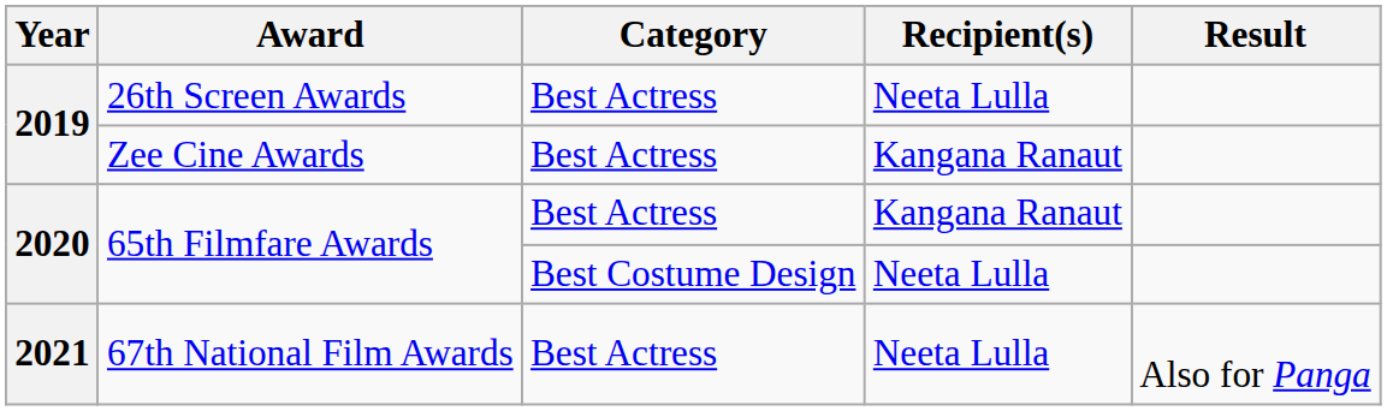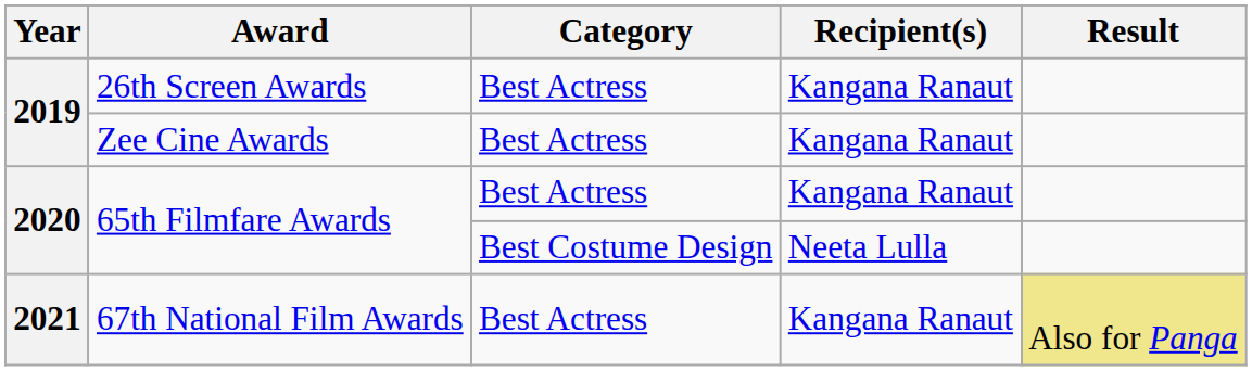26th Screen Awards | Recipient(s): Neeta Lulla -> Kangana Ranaut
67th National Film Awards | Recipient(s): Neeta Lulla -> Kangana Ranaut
67th National Film Awards | Result: no background -> khaki background
